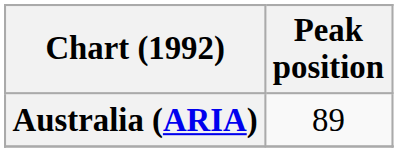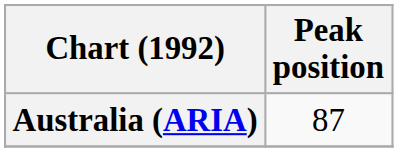Australia (ARIA) | Peak position: 89 -> 87
